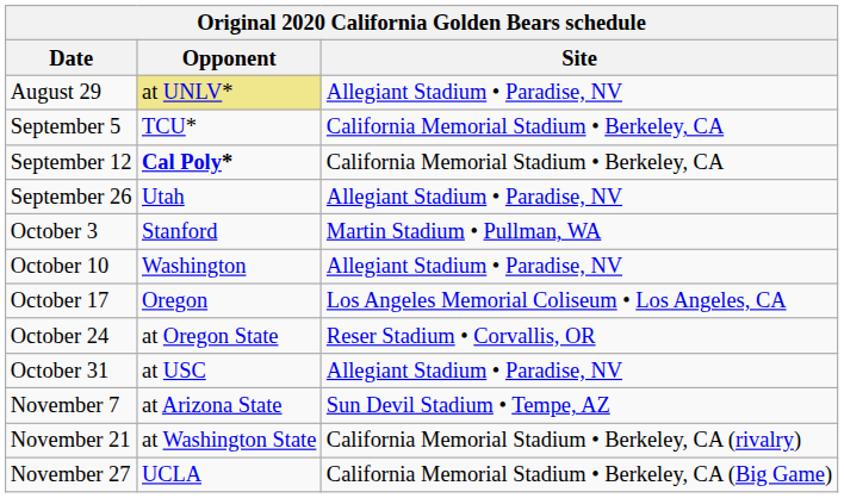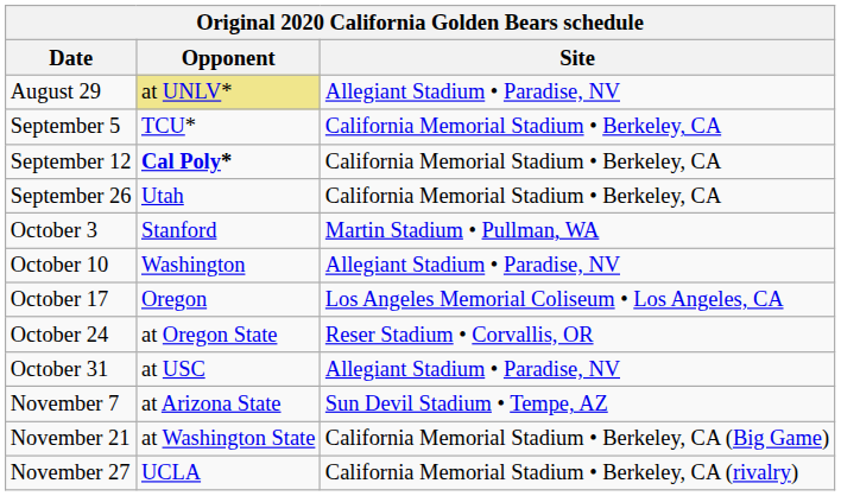September 26 | Site: Allegiant Stadium • Paradise, NV -> California Memorial Stadium • Berkeley, CA
November 21 | Site: California Memorial Stadium • Berkeley, CA (rivalry) -> California Memorial Stadium • Berkeley, CA (Big Game)
November 27 | Site: California Memorial Stadium • Berkeley, CA (Big Game) -> California Memorial Stadium • Berkeley, CA (rivalry)
